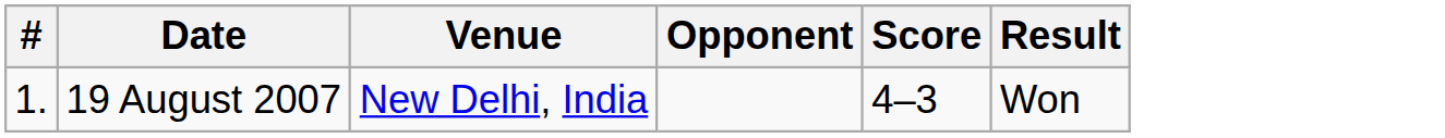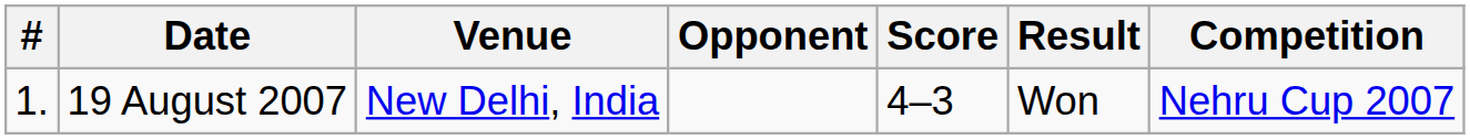+ column: Competition | Nehru Cup 2007
